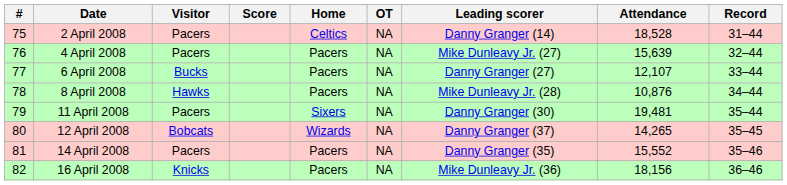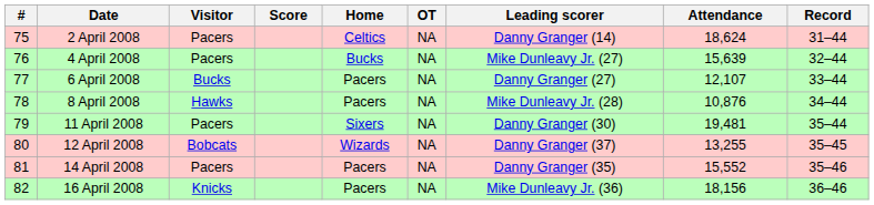2 April 2008 | Attendance: 18,528 -> 18,624
4 April 2008 | Home: Pacers -> Bucks
12 April 2008 | Attendance: 14,265 -> 13,255
